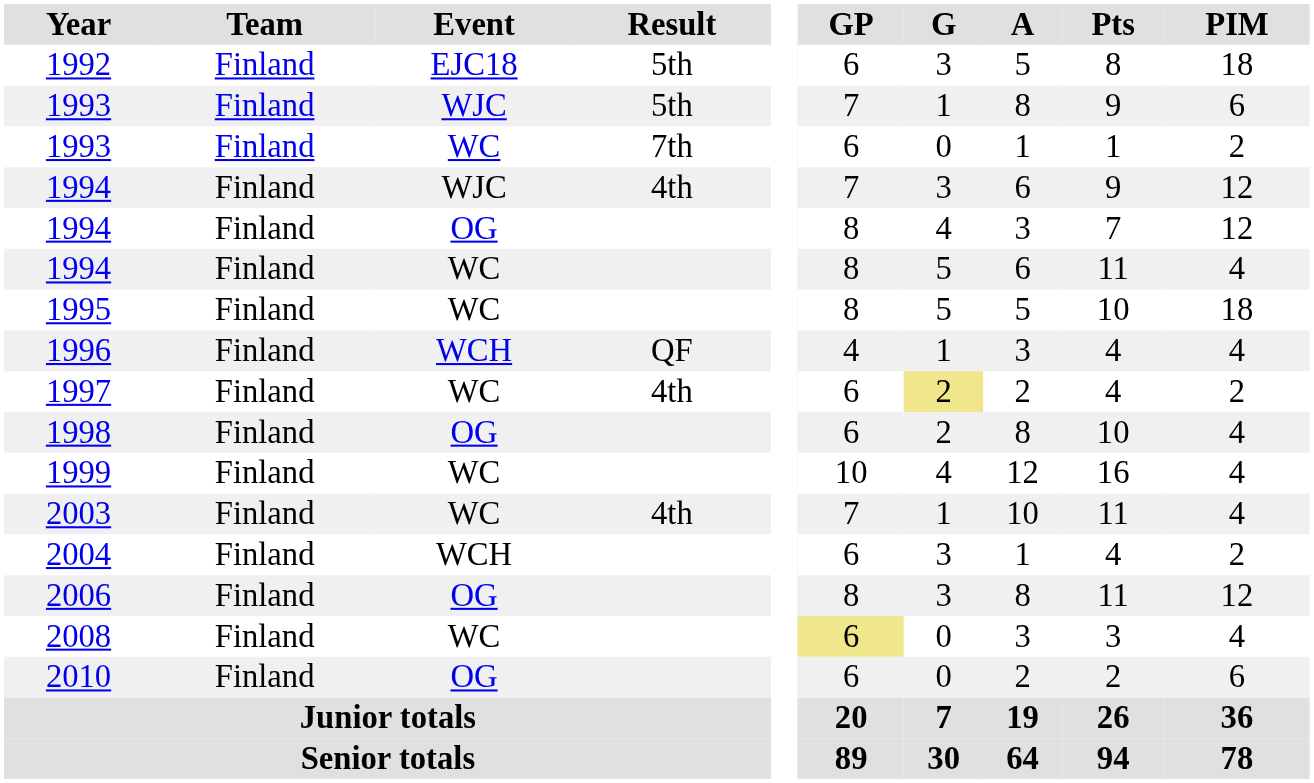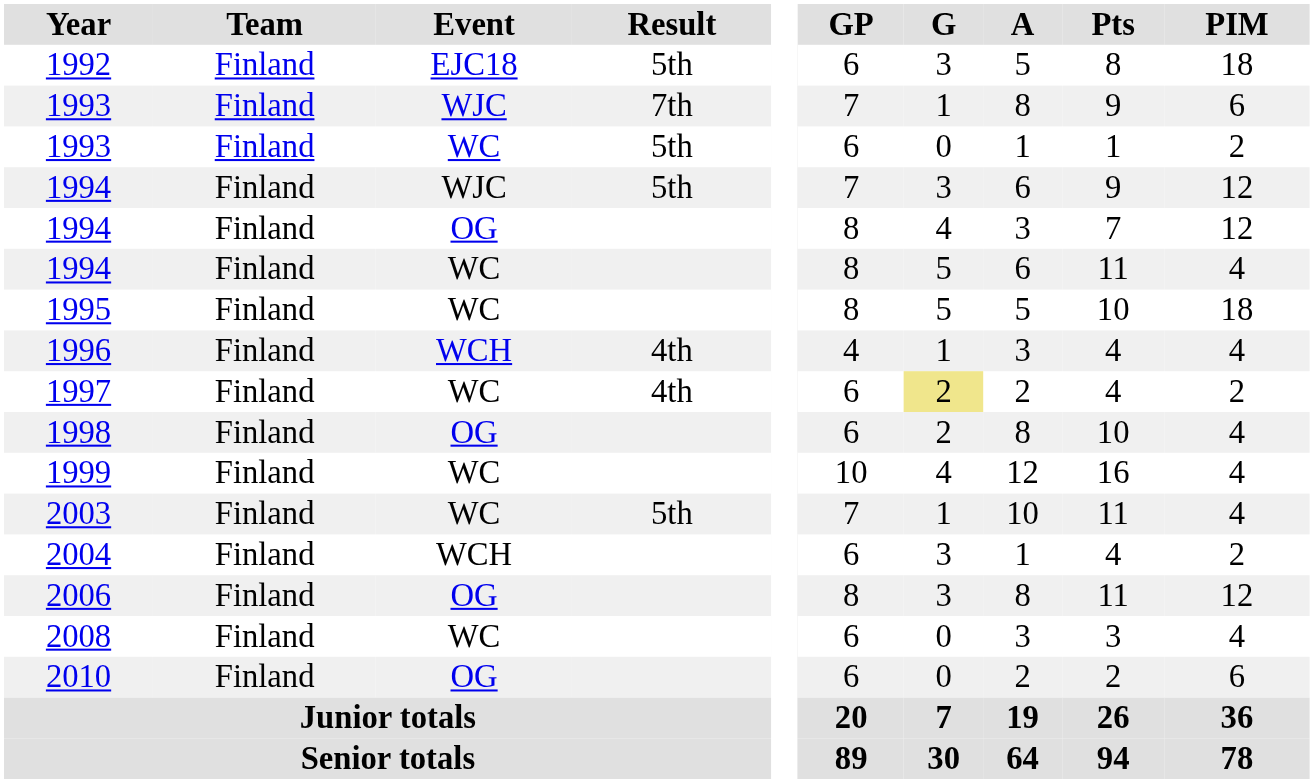1993 / WJC | Result: 5th -> 7th
1993 / WC | Result: 7th -> 5th
1994 / WJC | Result: 4th -> 5th
1996 | Result: QF -> 4th
2003 | Result: 4th -> 5th
2008 | GP: khaki background -> no background
